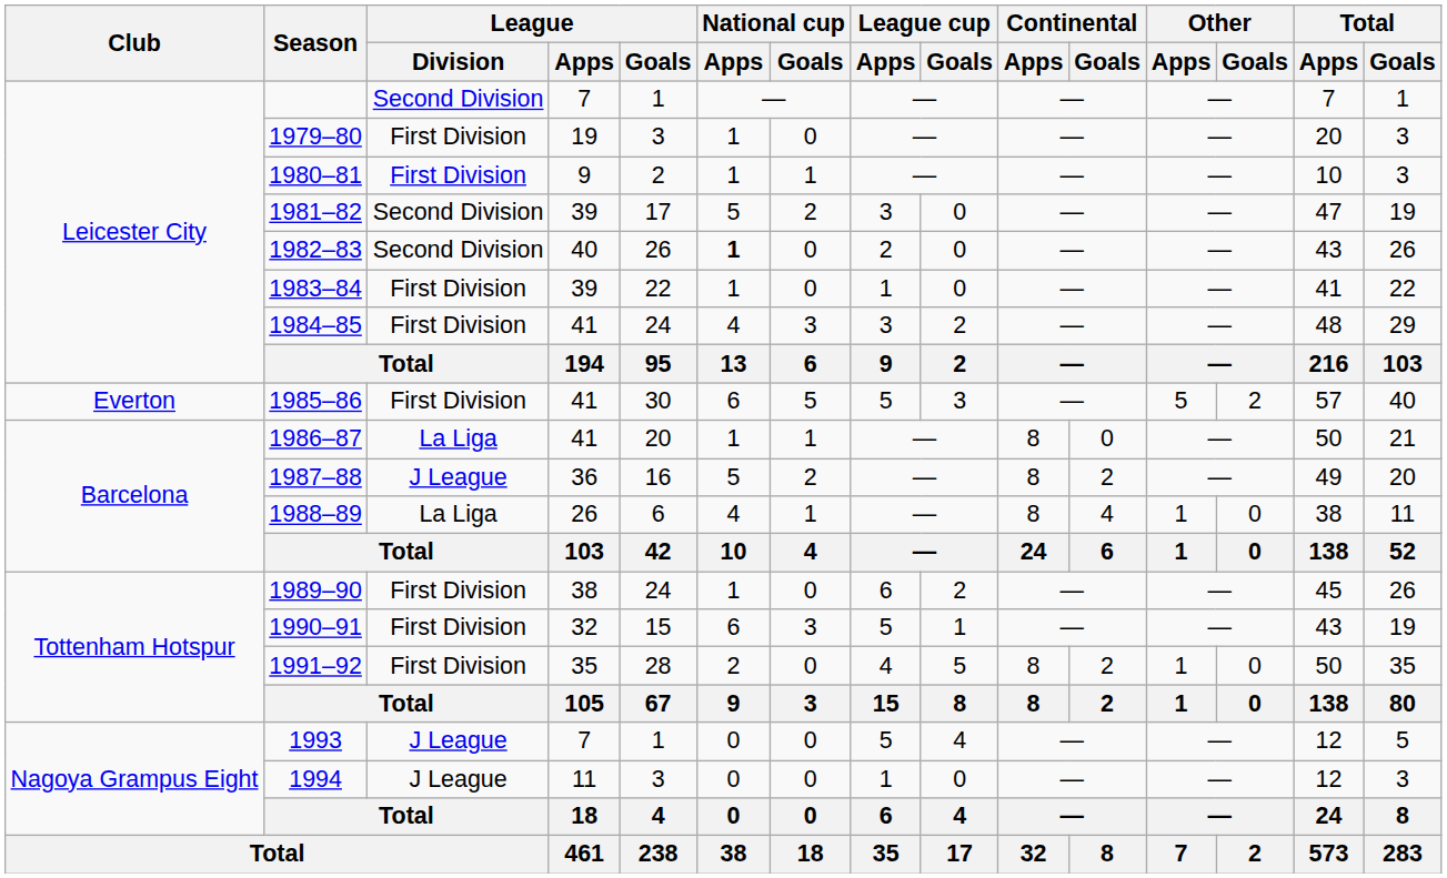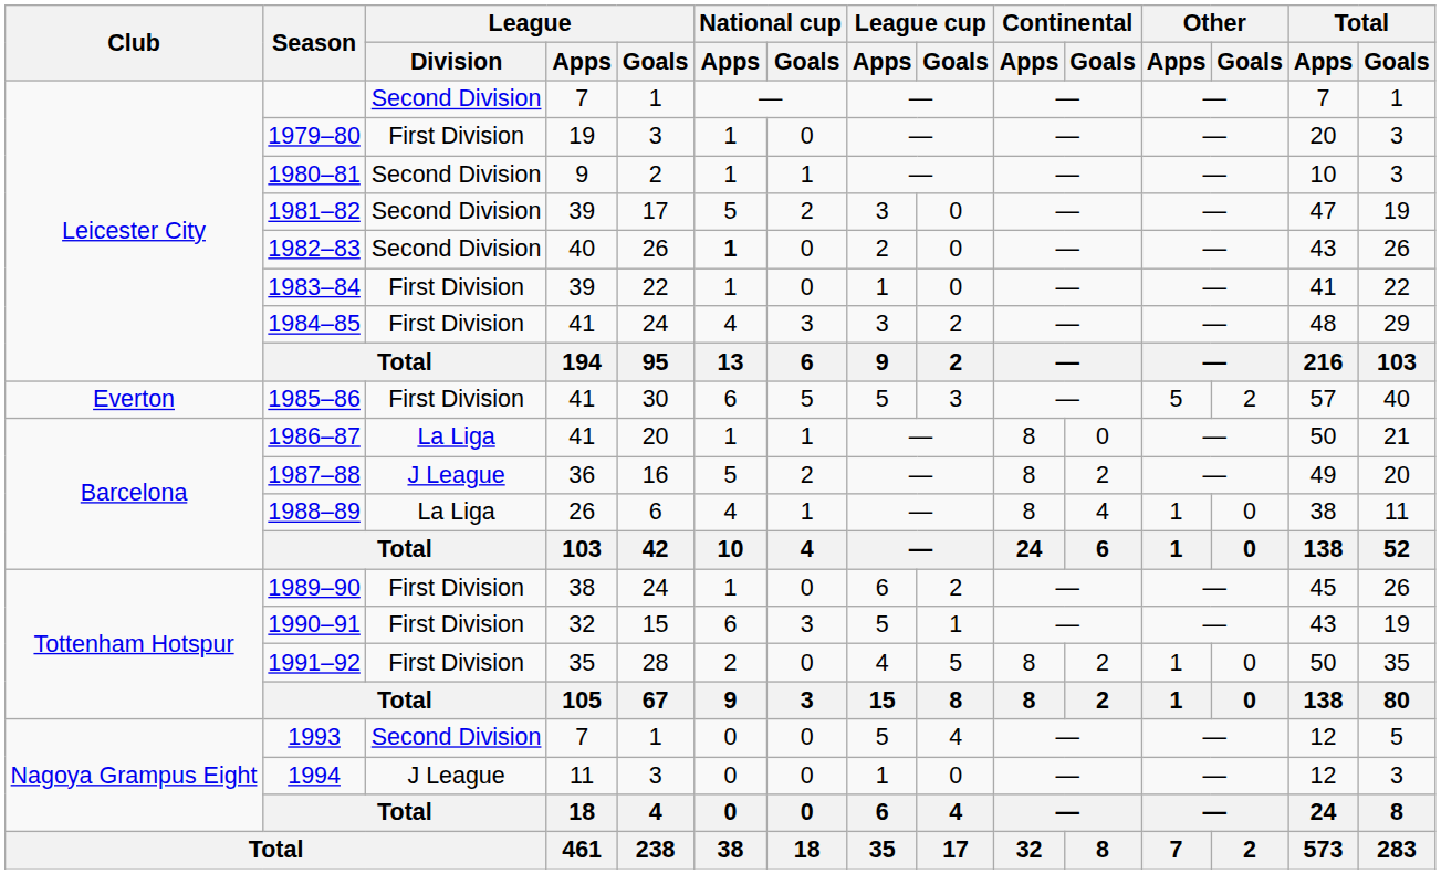1980–81 | League / Division: First Division -> Second Division
1993 | League / Division: J League -> Second Division
